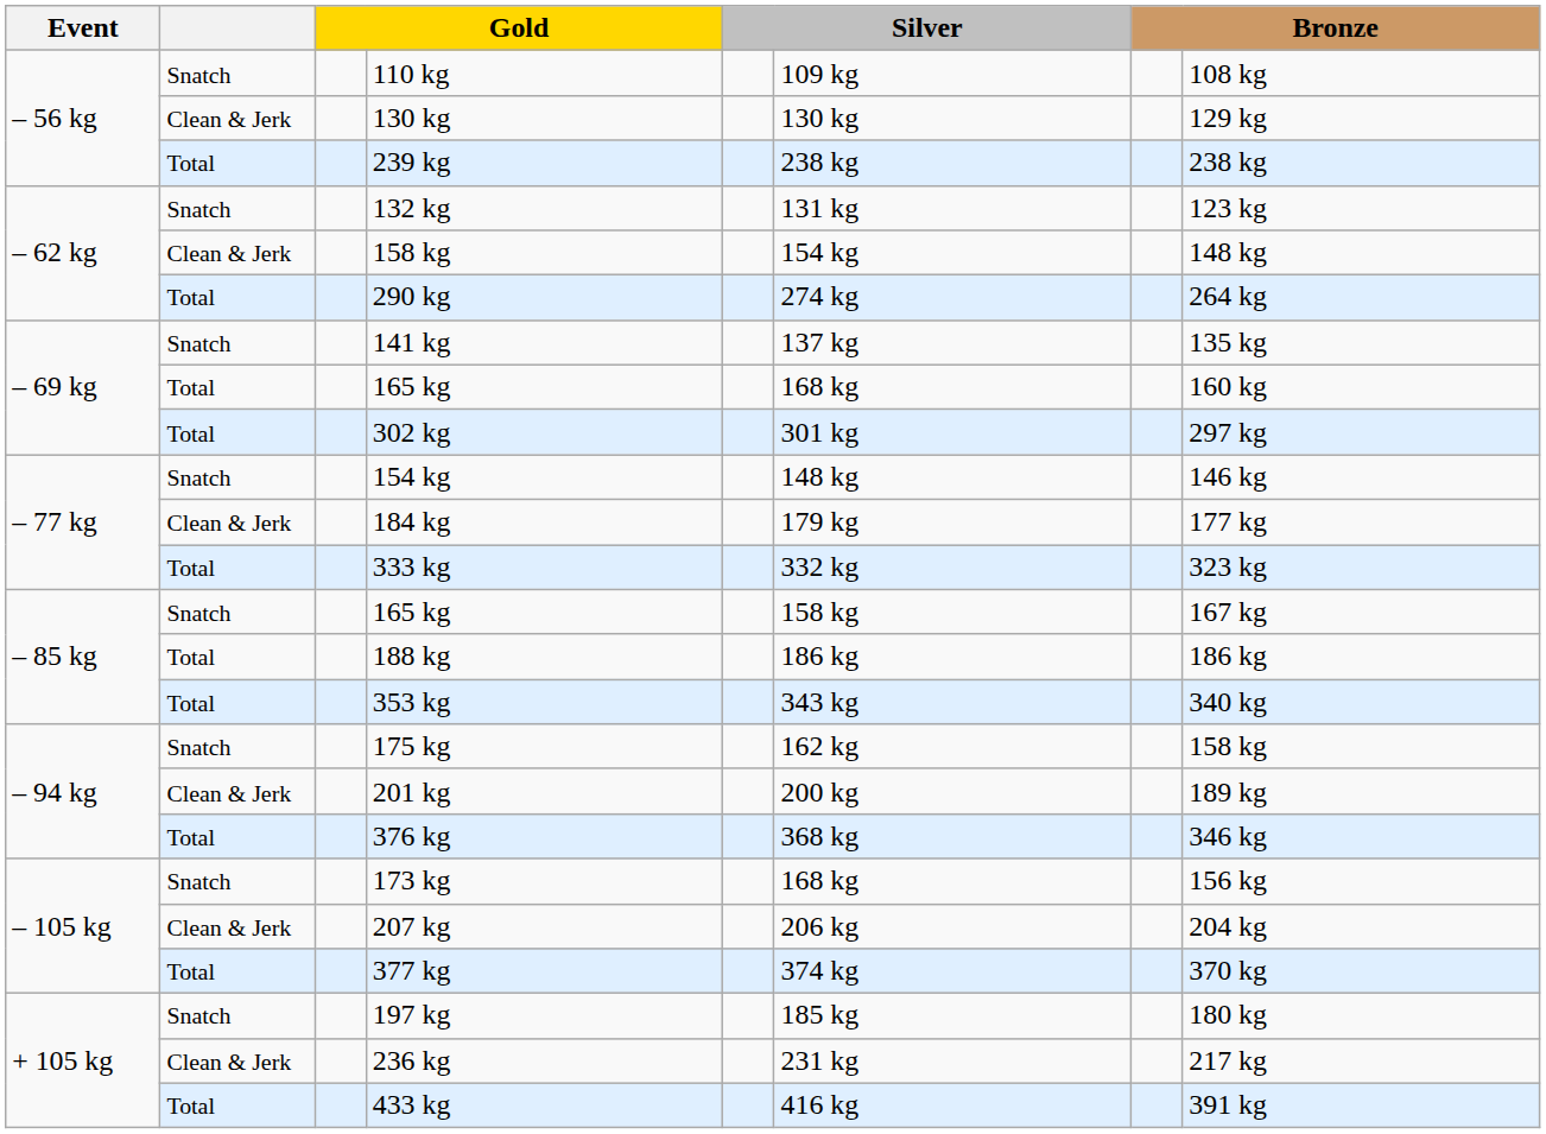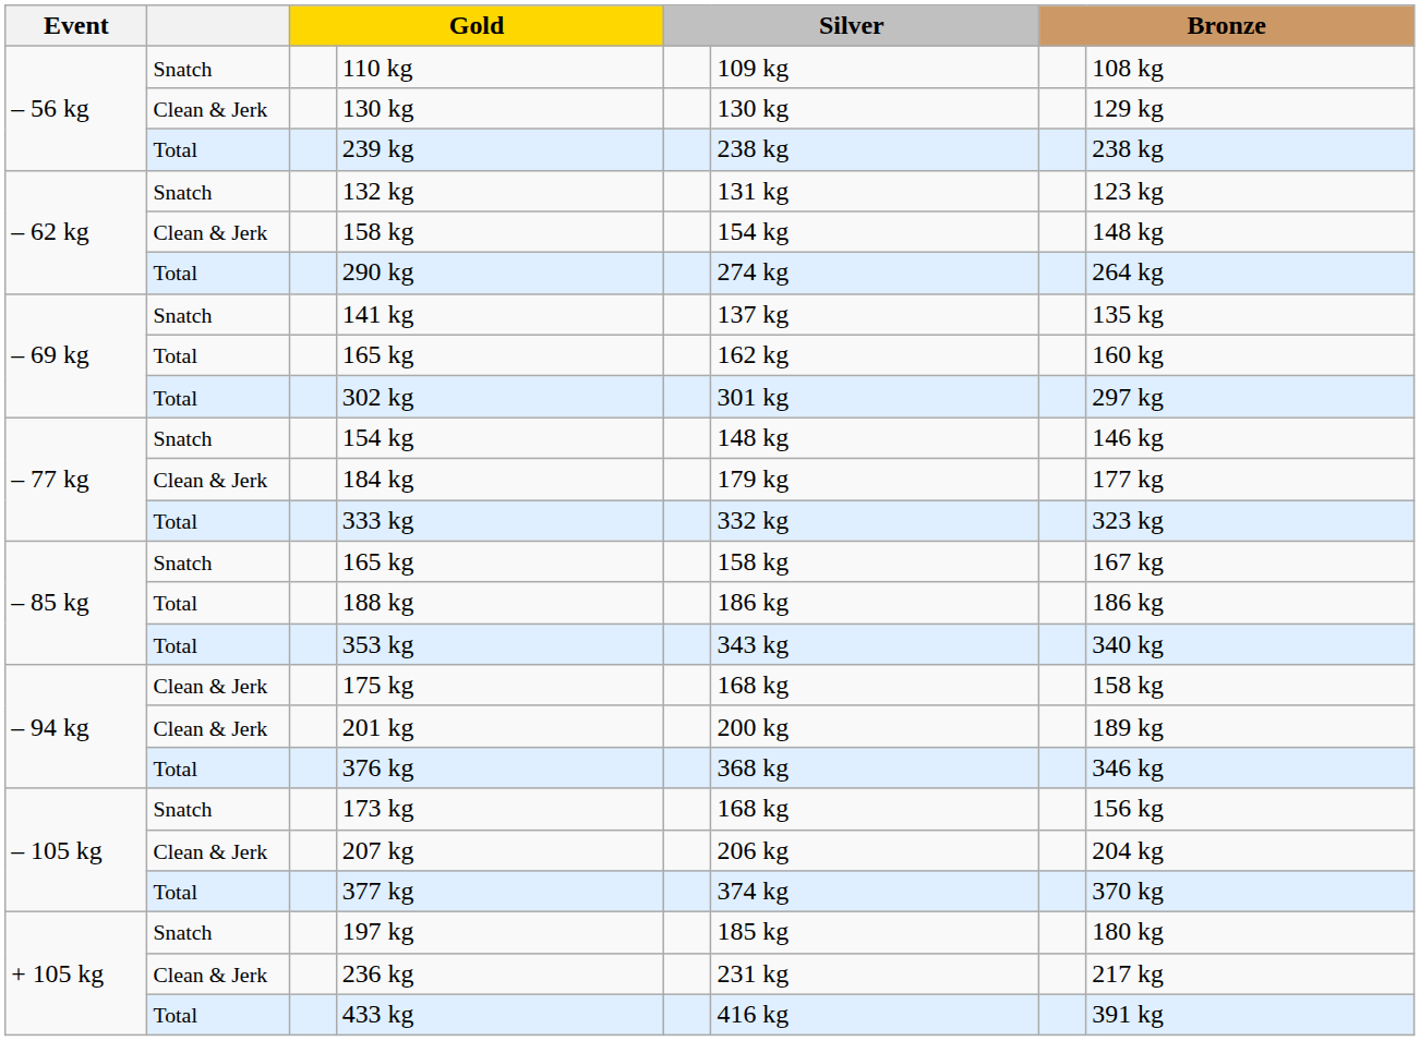– 69 kg / 165 kg | column 6: 168 kg -> 162 kg
175 kg | column 2: Snatch -> Clean & Jerk
175 kg | column 6: 162 kg -> 168 kg
